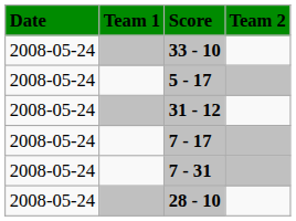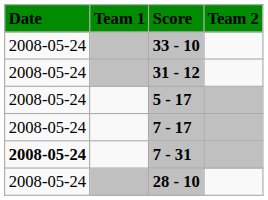rows swapped: 5 - 17 <-> 31 - 12
7 - 31 | Date: normal -> bold
